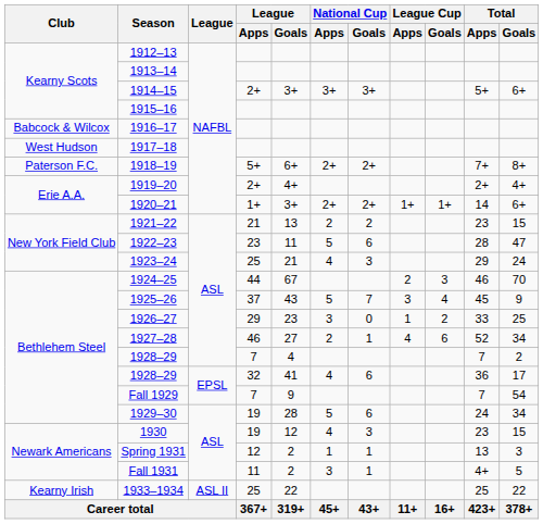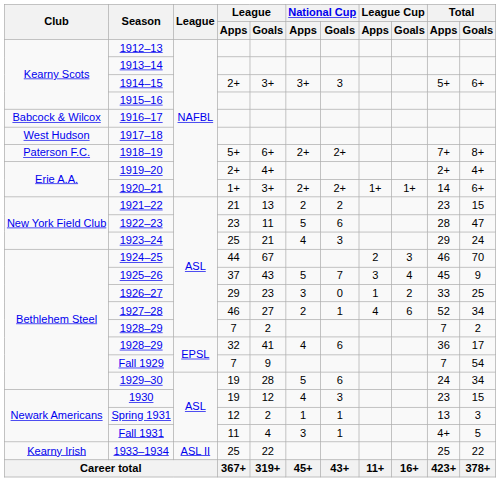1914–15 | National Cup / Goals: 3+ -> 3
1928–29 / 7 | League / Goals: 4 -> 2
Fall 1931 | League / Goals: 2 -> 4
